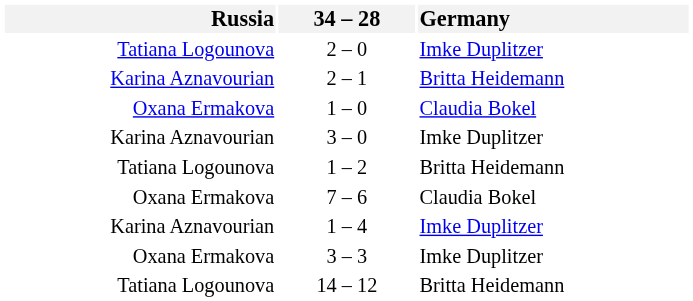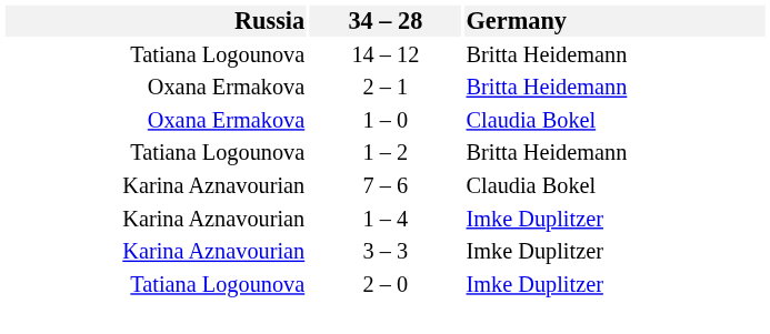rows swapped: 2 – 0 <-> 14 – 12
2 – 1 | Russia: Karina Aznavourian -> Oxana Ermakova
- row: Karina Aznavourian | 3 – 0 | Imke Duplitzer
7 – 6 | Russia: Oxana Ermakova -> Karina Aznavourian
3 – 3 | Russia: Oxana Ermakova -> Karina Aznavourian
